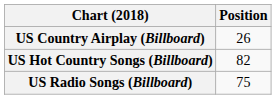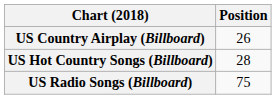US Hot Country Songs (Billboard) | Position: 82 -> 28
